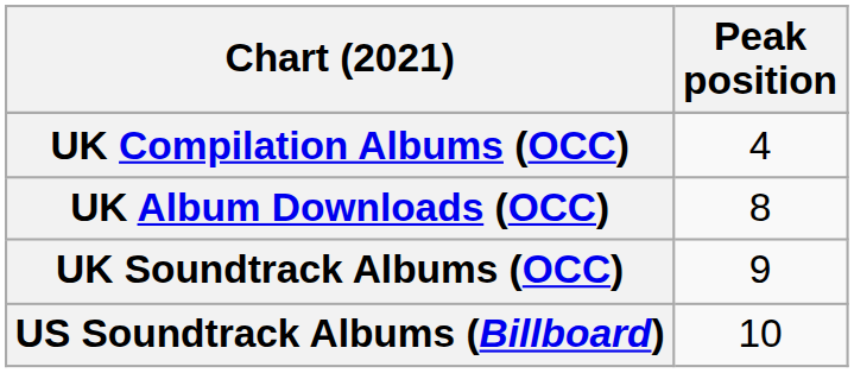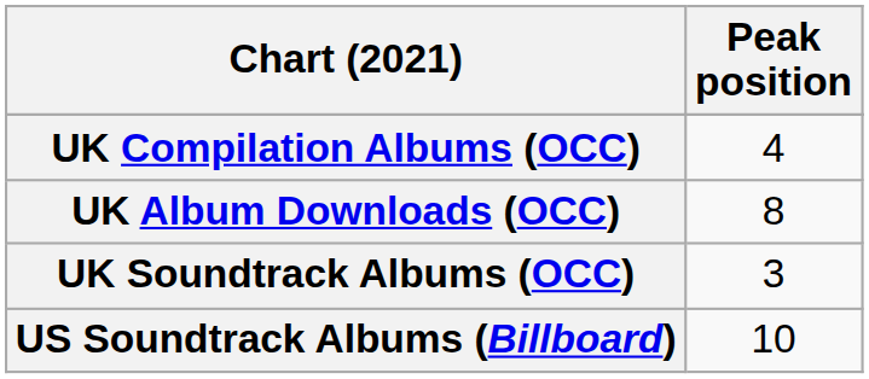UK Soundtrack Albums (OCC) | Peak position: 9 -> 3
